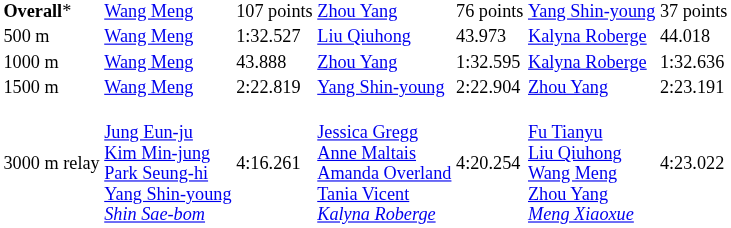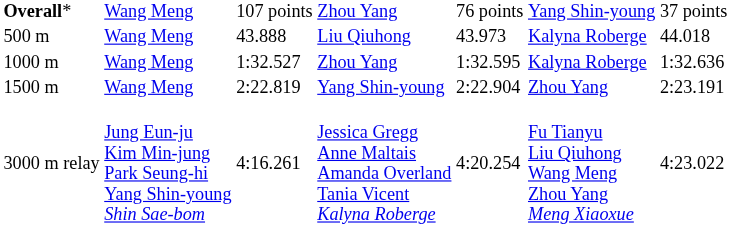Liu Qiuhong | column 3: 1:32.527 -> 43.888
1000 m / Zhou Yang | column 3: 43.888 -> 1:32.527
